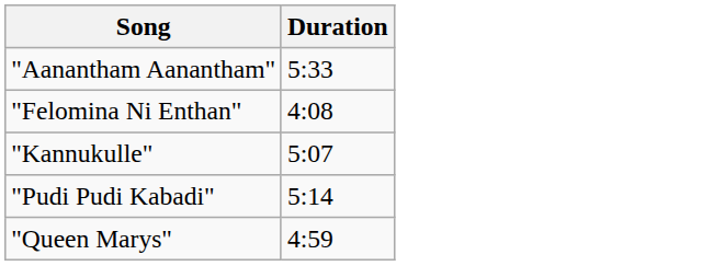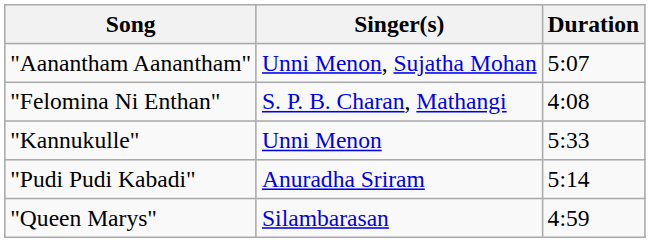+ column: Singer(s) | Unni Menon, Sujatha Mohan | S. P. B. Charan, Mathangi | Unni Menon | Anuradha Sriram | Silambarasan
"Aanantham Aanantham" | Duration: 5:33 -> 5:07
"Kannukulle" | Duration: 5:07 -> 5:33
